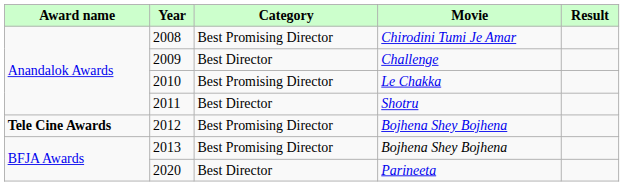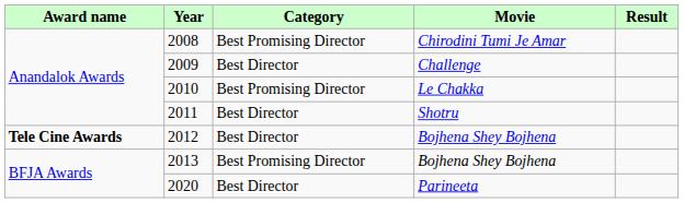2012 | Category: Best Promising Director -> Best Director
